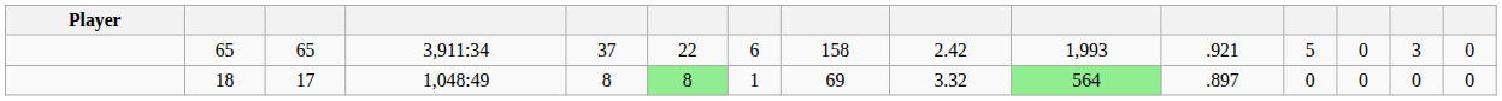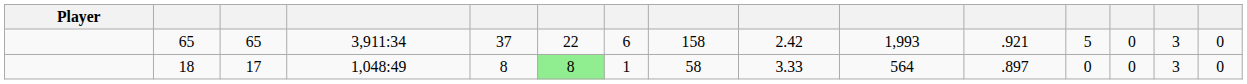18 | column 8: 69 -> 58
18 | column 9: 3.32 -> 3.33
18 | column 10: lightgreen background -> no background
18 | column 14: 0 -> 3
